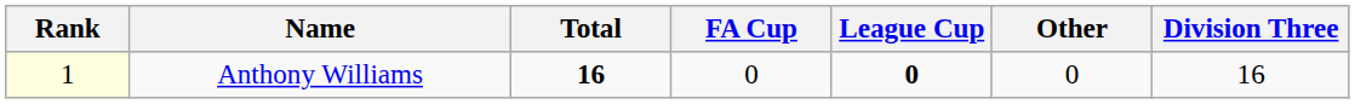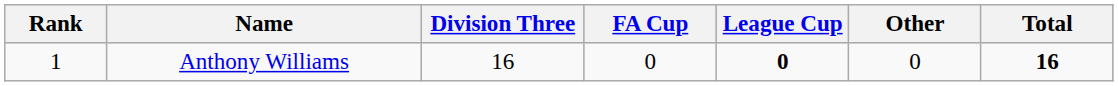columns swapped: Division Three <-> Total
Anthony Williams | Rank: lightyellow background -> no background
